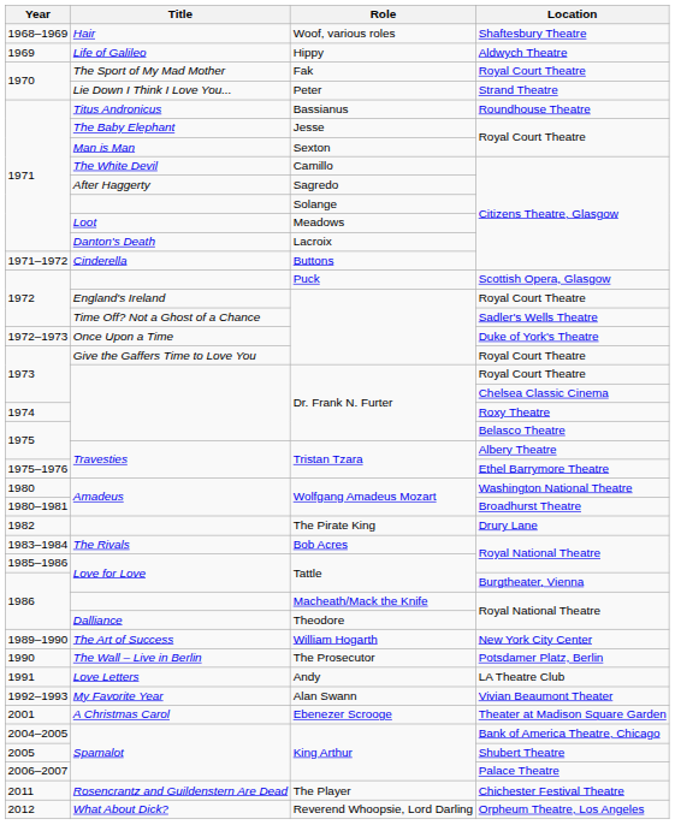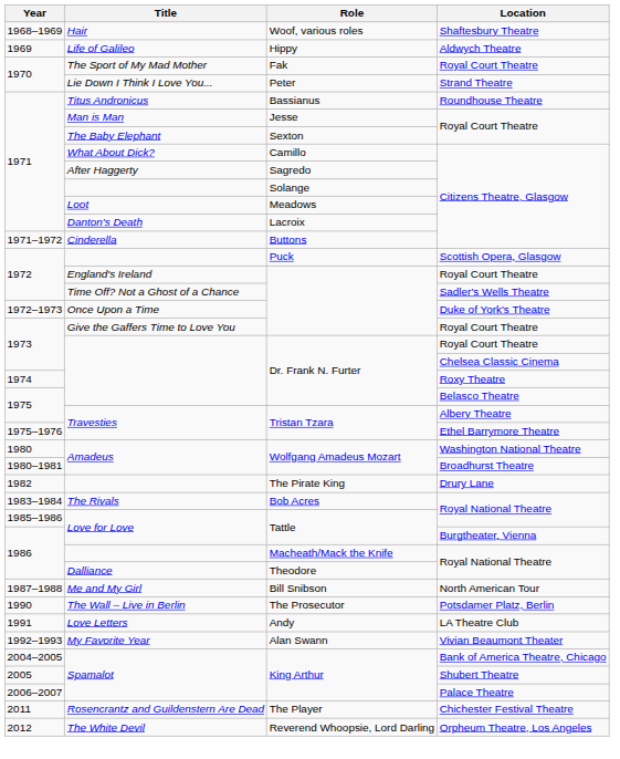Jesse | Title: The Baby Elephant -> Man is Man
Sexton | Title: Man is Man -> The Baby Elephant
Camillo | Title: The White Devil -> What About Dick?
+ row: 1987–1988 | Me and My Girl | Bill Snibson | North American Tour
- row: 1989–1990 | The Art of Success | William Hogarth | New York City Center
- row: 2001 | A Christmas Carol | Ebenezer Scrooge | Theater at Madison Square Garden
Reverend Whoopsie, Lord Darling | Title: What About Dick? -> The White Devil
